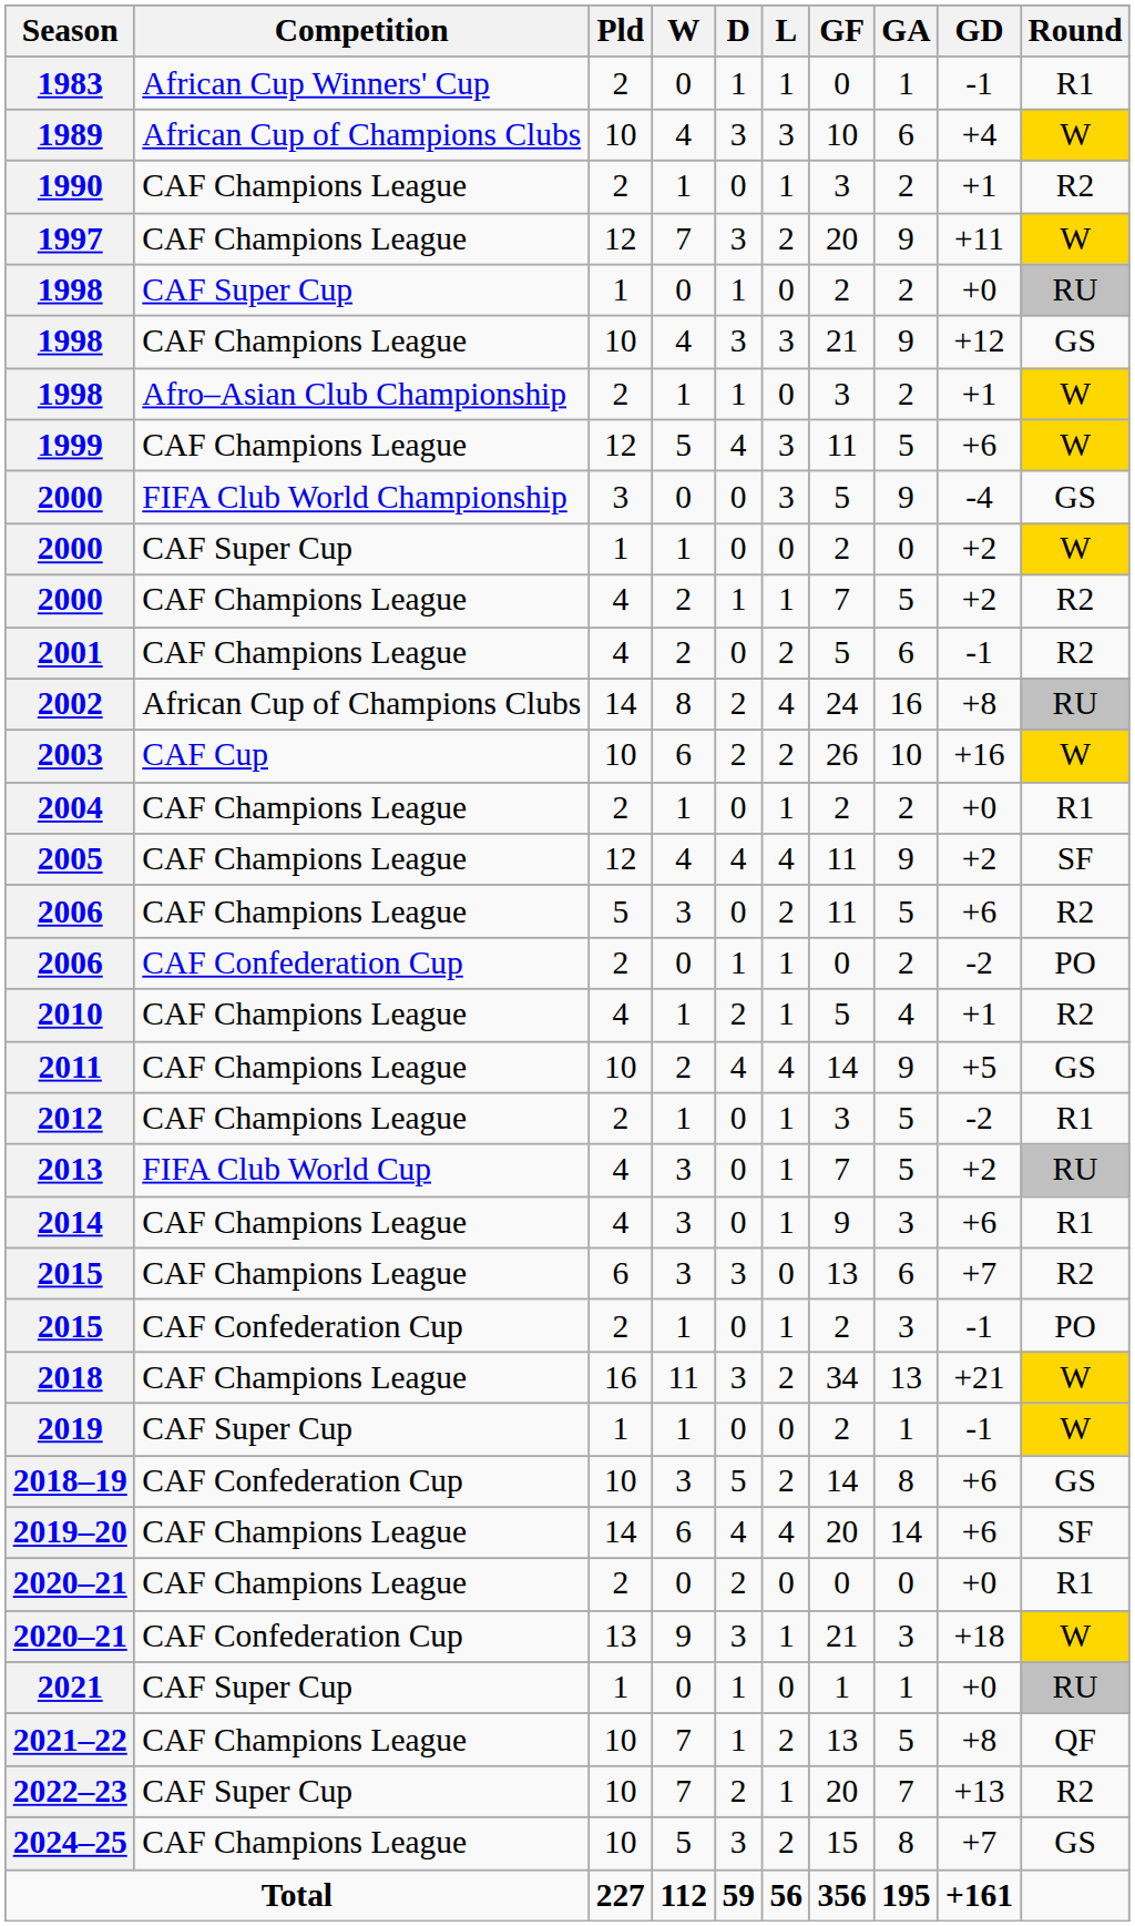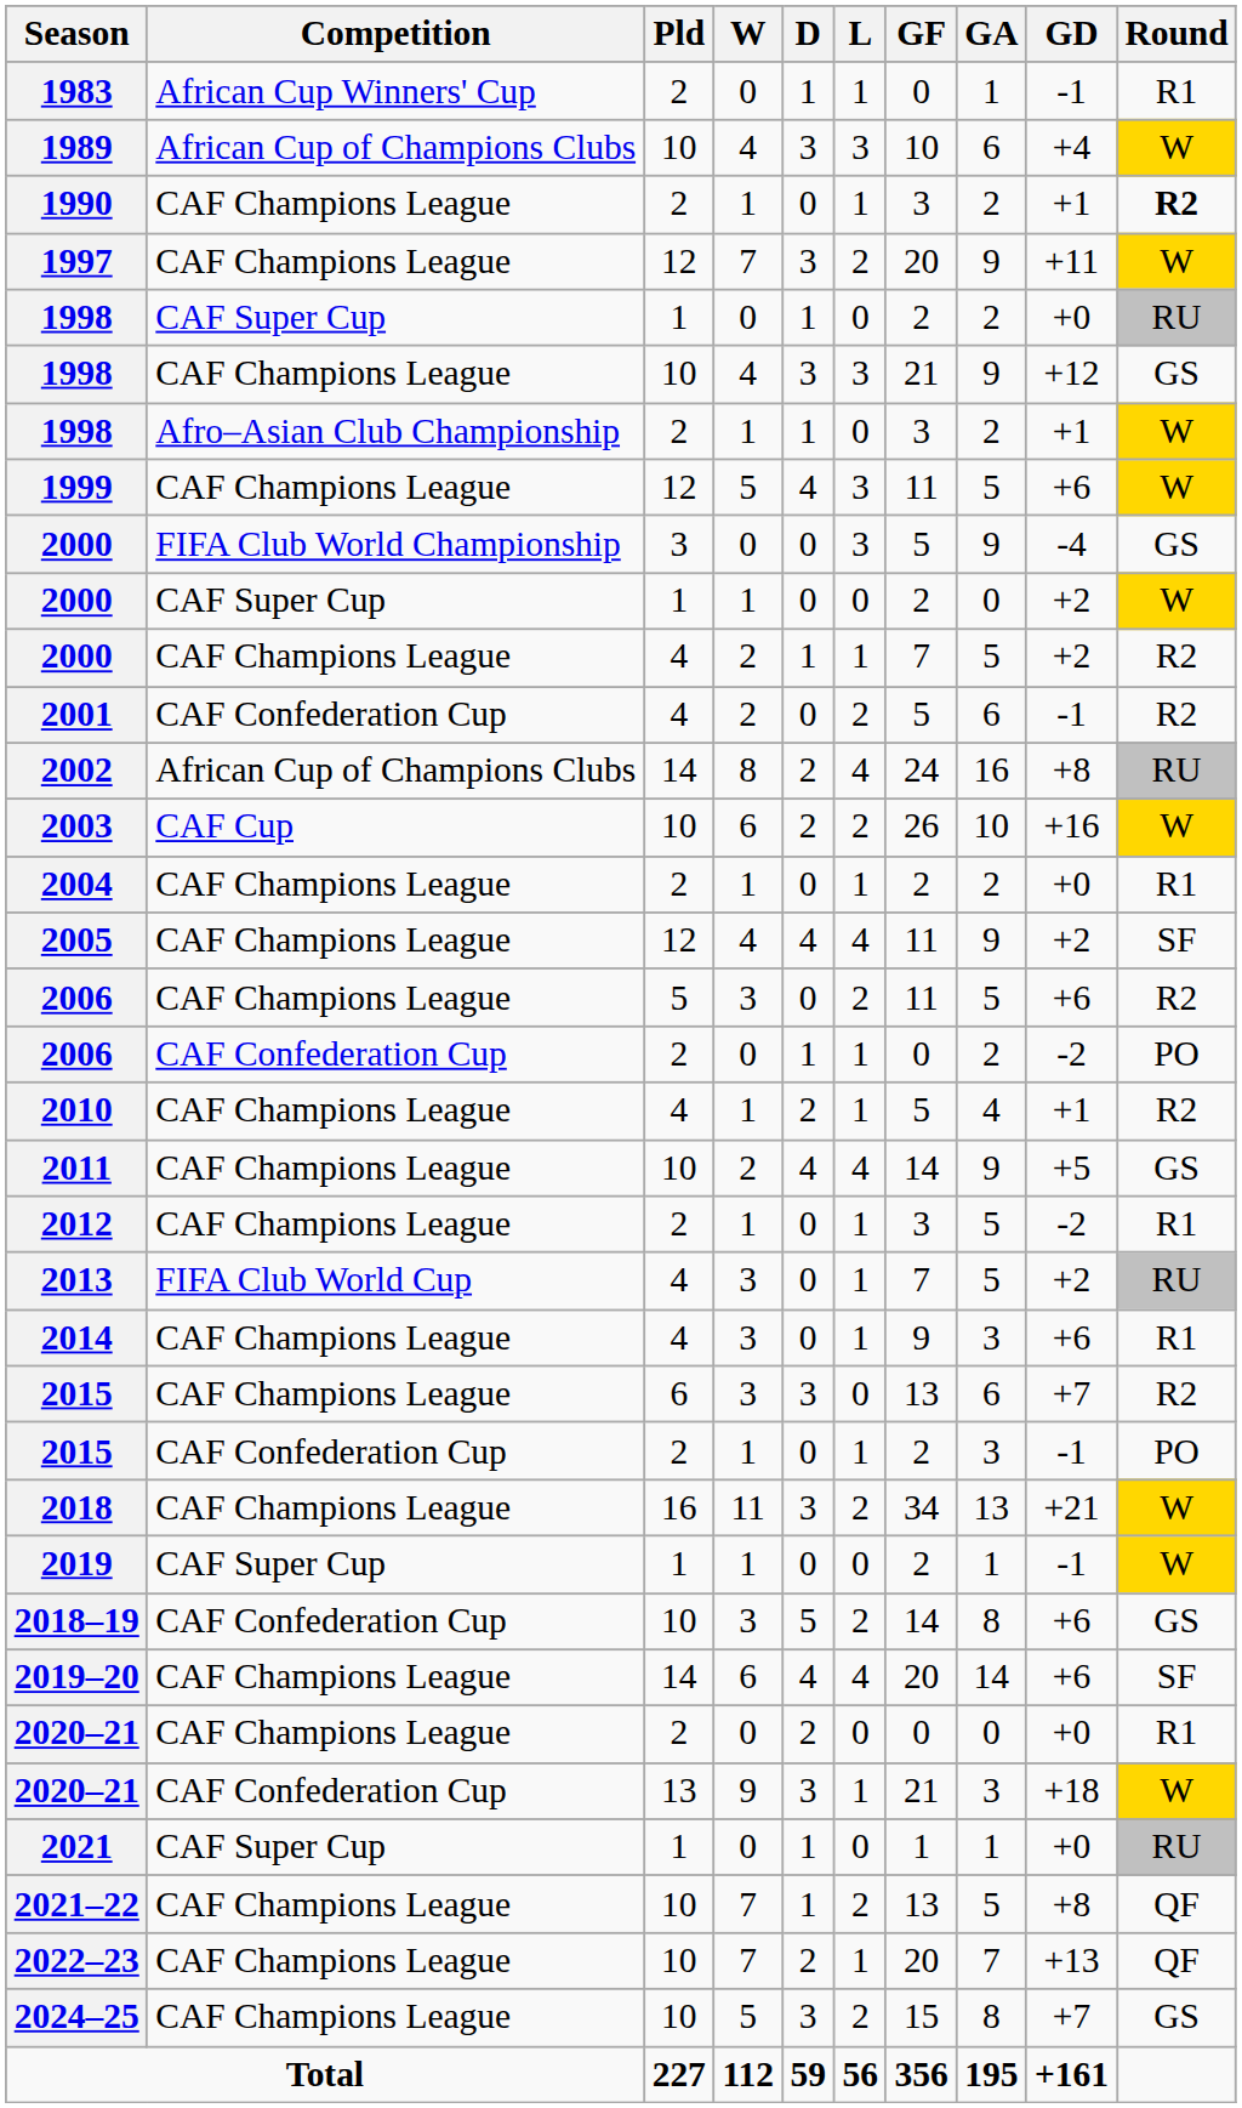1990 | Round: normal -> bold
2001 | Competition: CAF Champions League -> CAF Confederation Cup
2022–23 | Competition: CAF Super Cup -> CAF Champions League
2022–23 | Round: R2 -> QF
